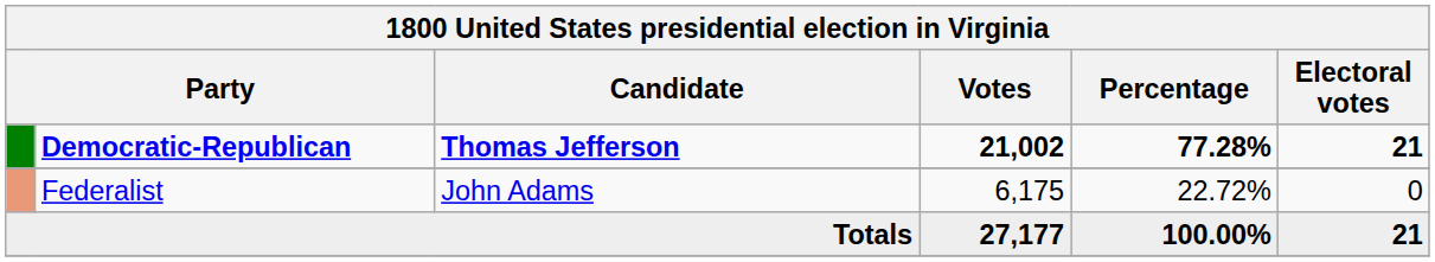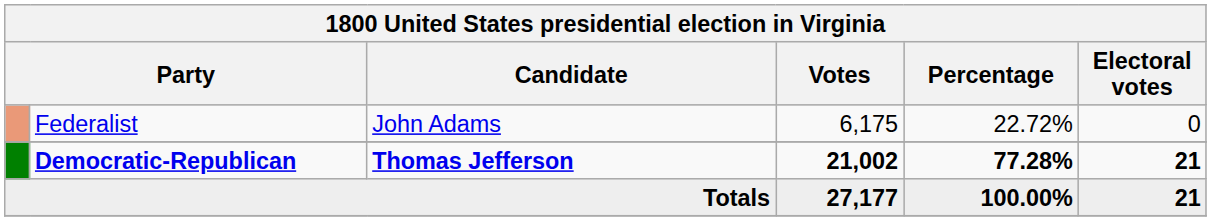rows swapped: Democratic-Republican <-> Federalist
